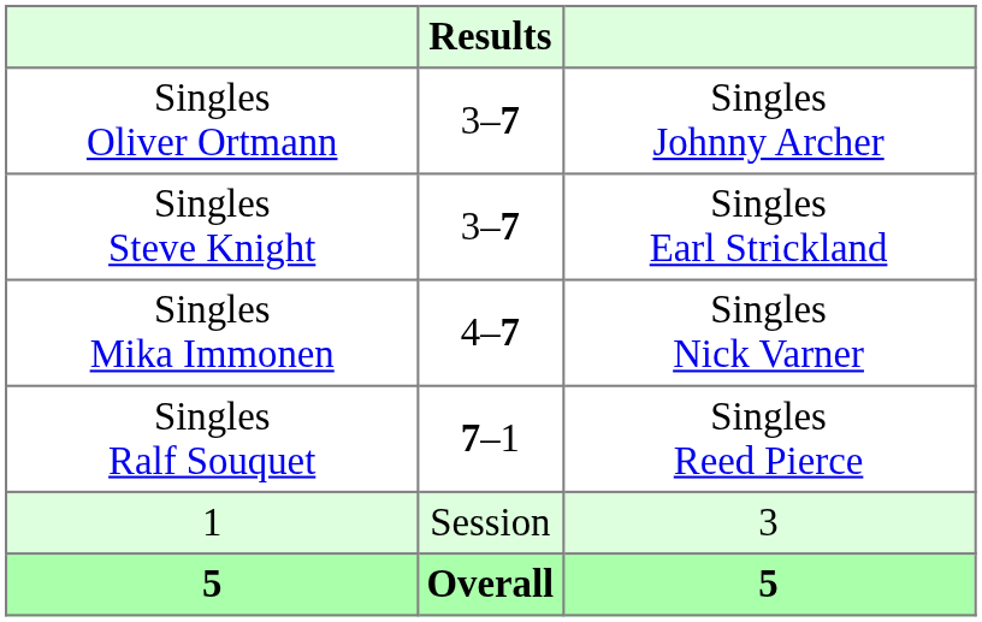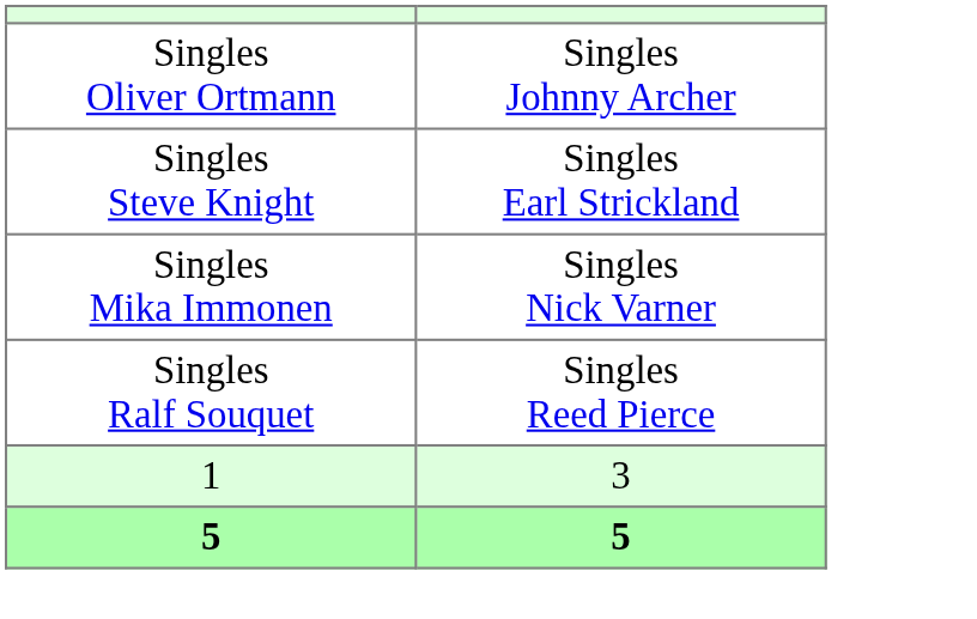- column: Results | 3–7 | 3–7 | 4–7 | 7–1 | Session | Overall
